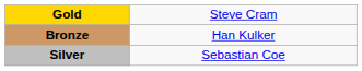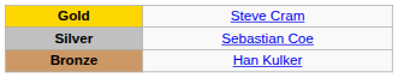rows swapped: Silver <-> Bronze
